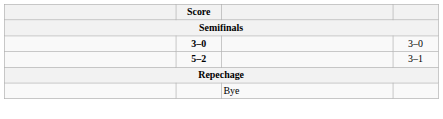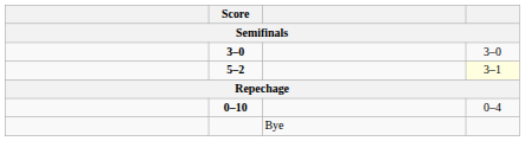5–2 | column 4: no background -> lightyellow background
+ row: 0–10 | 0–4
